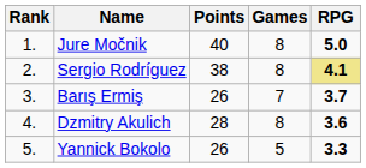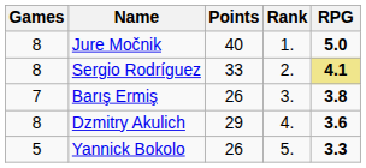columns swapped: Rank <-> Games
Sergio Rodríguez | Points: 38 -> 33
Barış Ermiş | RPG: 3.7 -> 3.8
Dzmitry Akulich | Points: 28 -> 29
